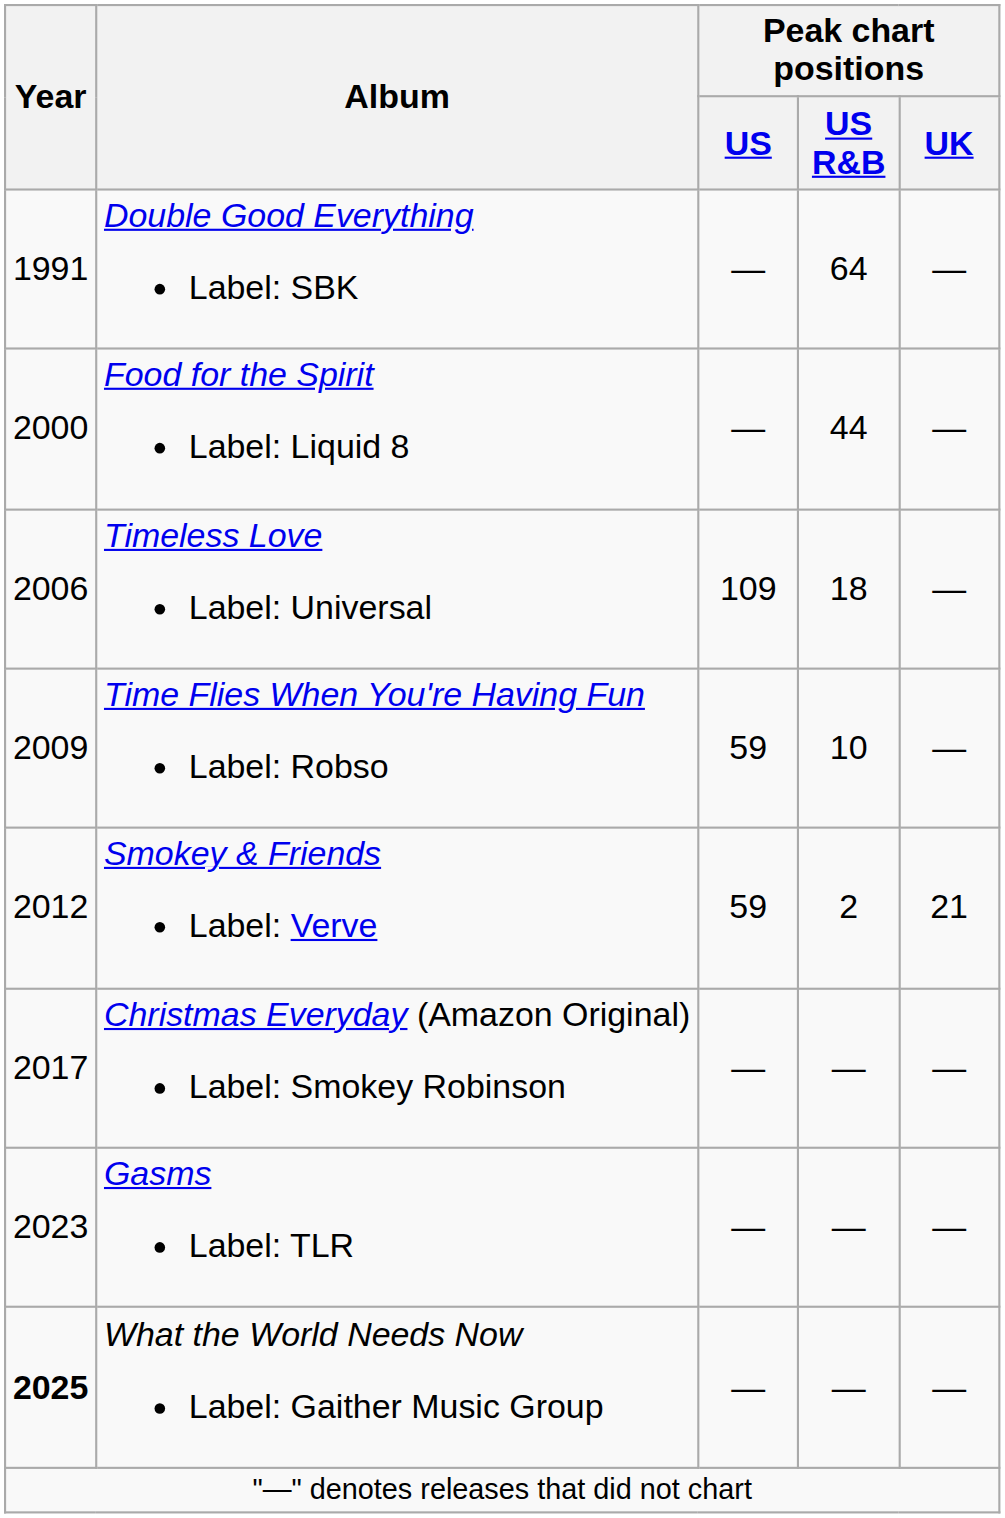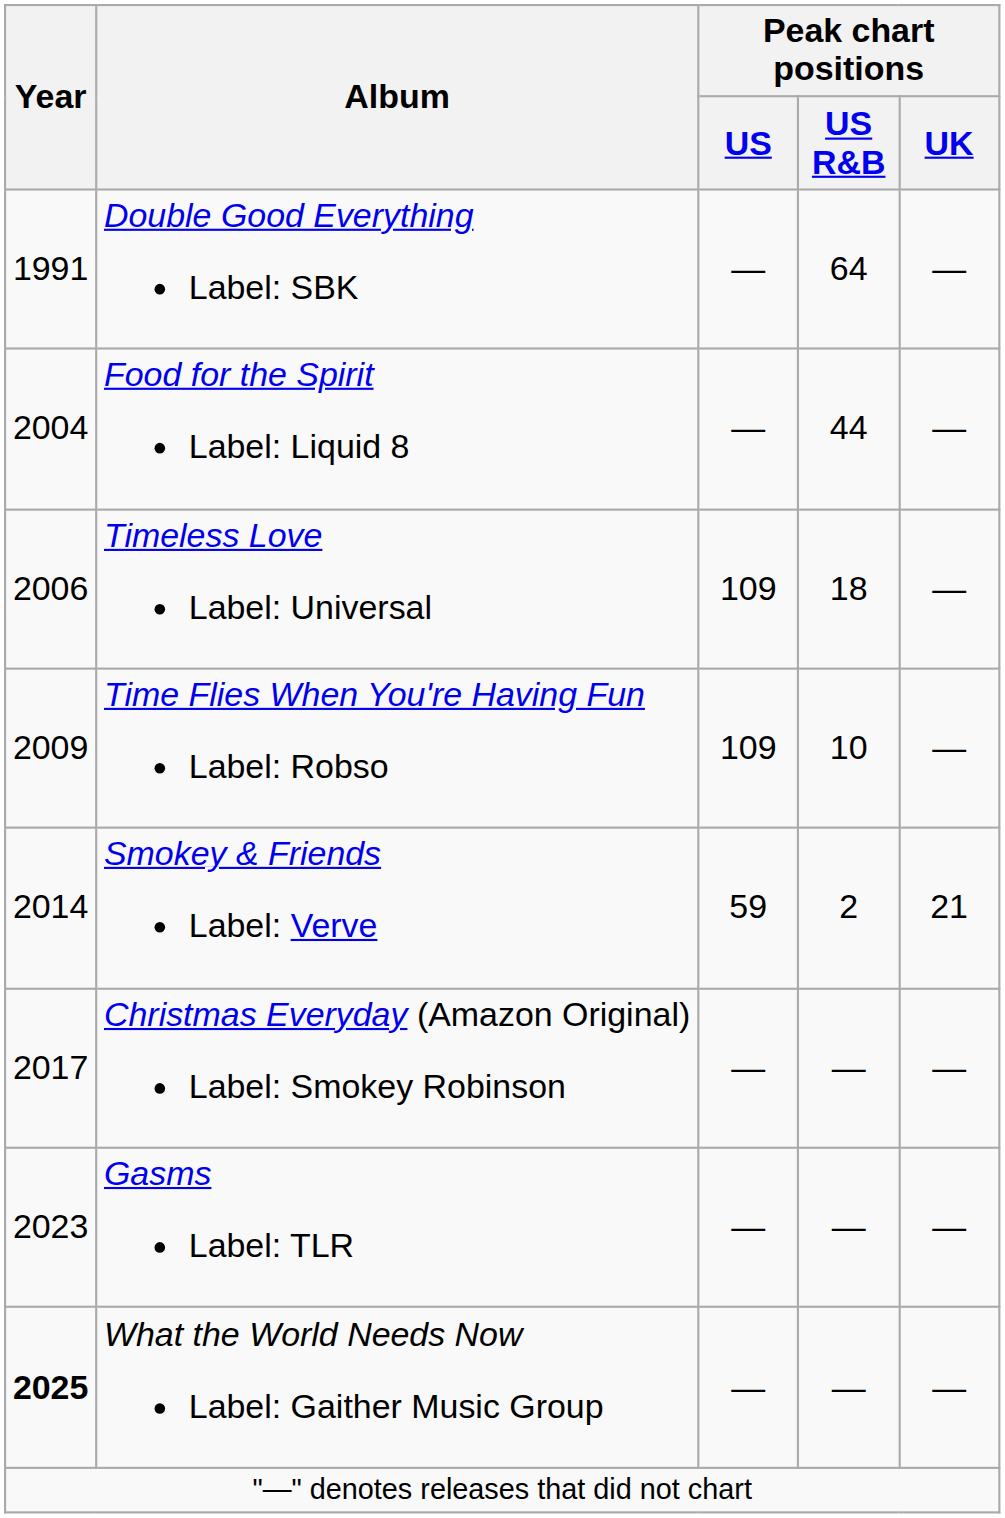Food for the Spirit Label: Liquid 8 | Year: 2000 -> 2004
Time Flies When You're Having Fun Label: Robso | Peak chart positions / US: 59 -> 109
Smokey & Friends Label: Verve | Year: 2012 -> 2014
